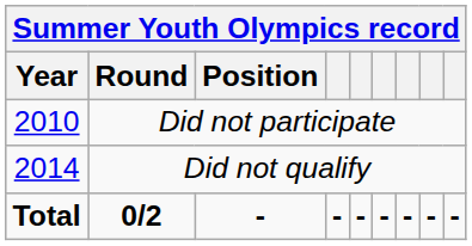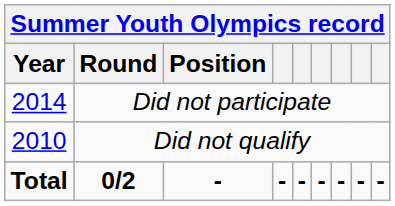Did not participate | Year: 2010 -> 2014
Did not qualify | Year: 2014 -> 2010
